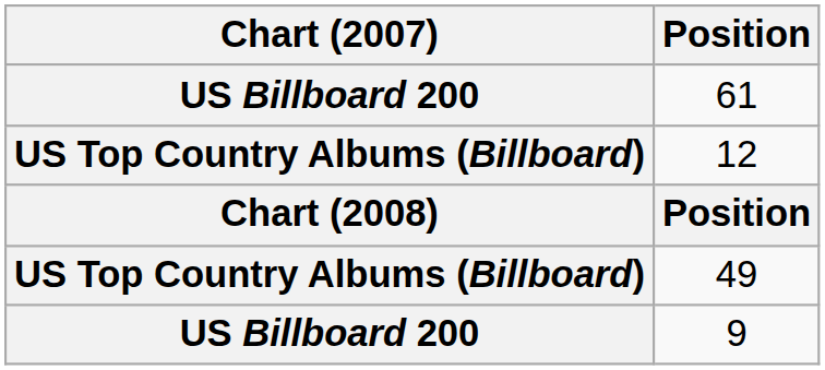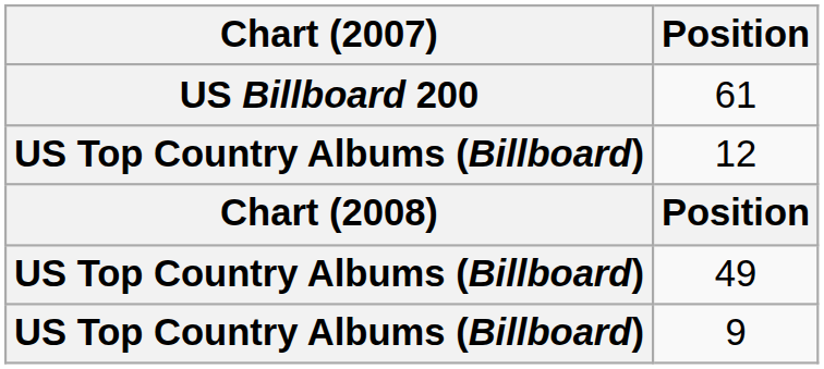9 | Chart (2007): US Billboard 200 -> US Top Country Albums (Billboard)
